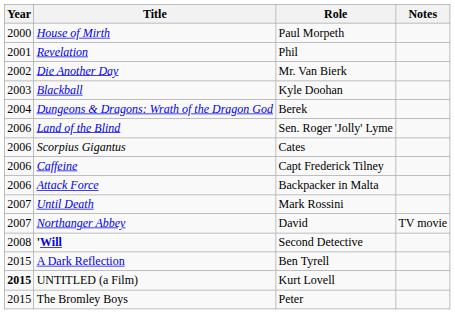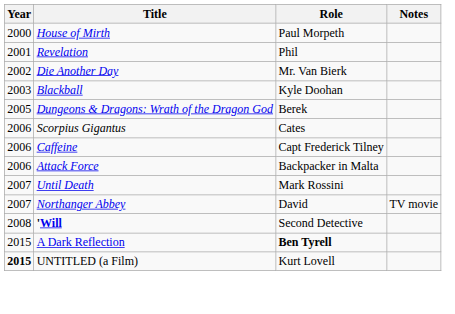Dungeons & Dragons: Wrath of the Dragon God | Year: 2004 -> 2005
- row: 2006 | Land of the Blind | Sen. Roger 'Jolly' Lyme
A Dark Reflection | Role: normal -> bold
- row: 2015 | The Bromley Boys | Peter
